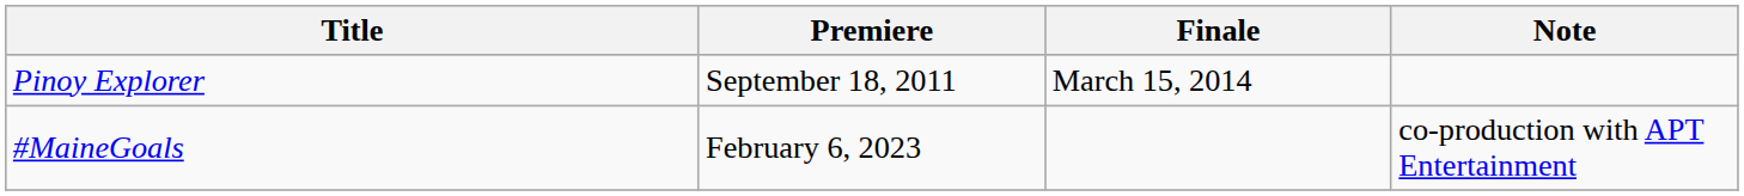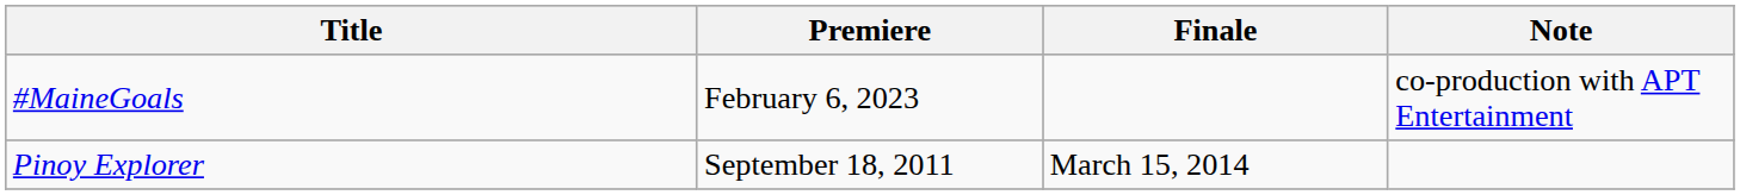rows swapped: Pinoy Explorer <-> #MaineGoals
